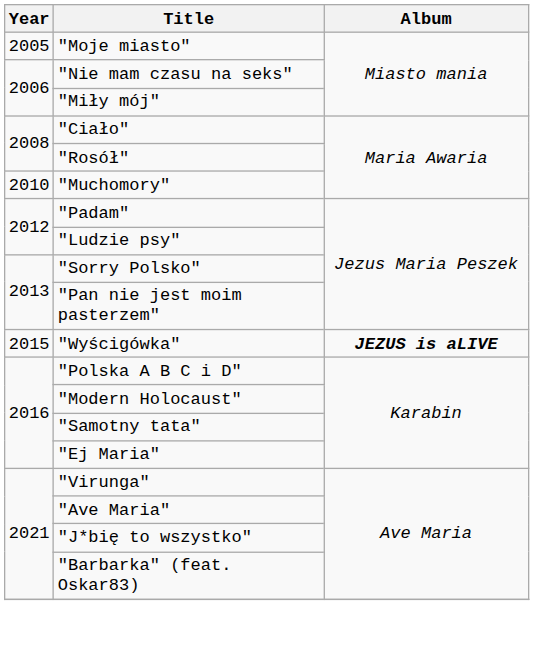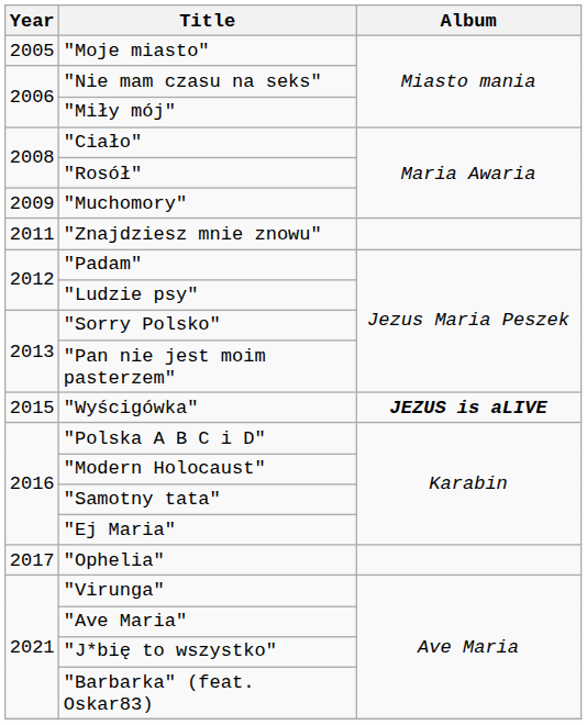"Muchomory" | Year: 2010 -> 2009
+ row: 2011 | "Znajdziesz mnie znowu"
+ row: 2017 | "Ophelia"
